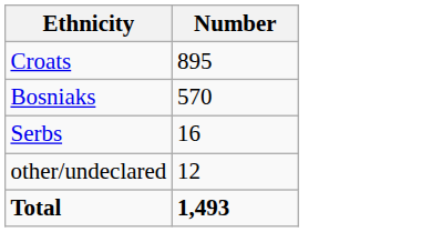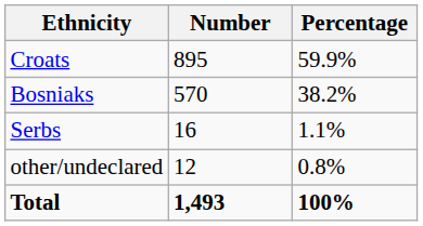+ column: Percentage | 59.9% | 38.2% | 1.1% | 0.8% | 100%
